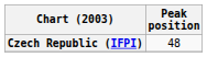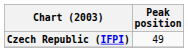Czech Republic (IFPI) | Peak position: 48 -> 49
